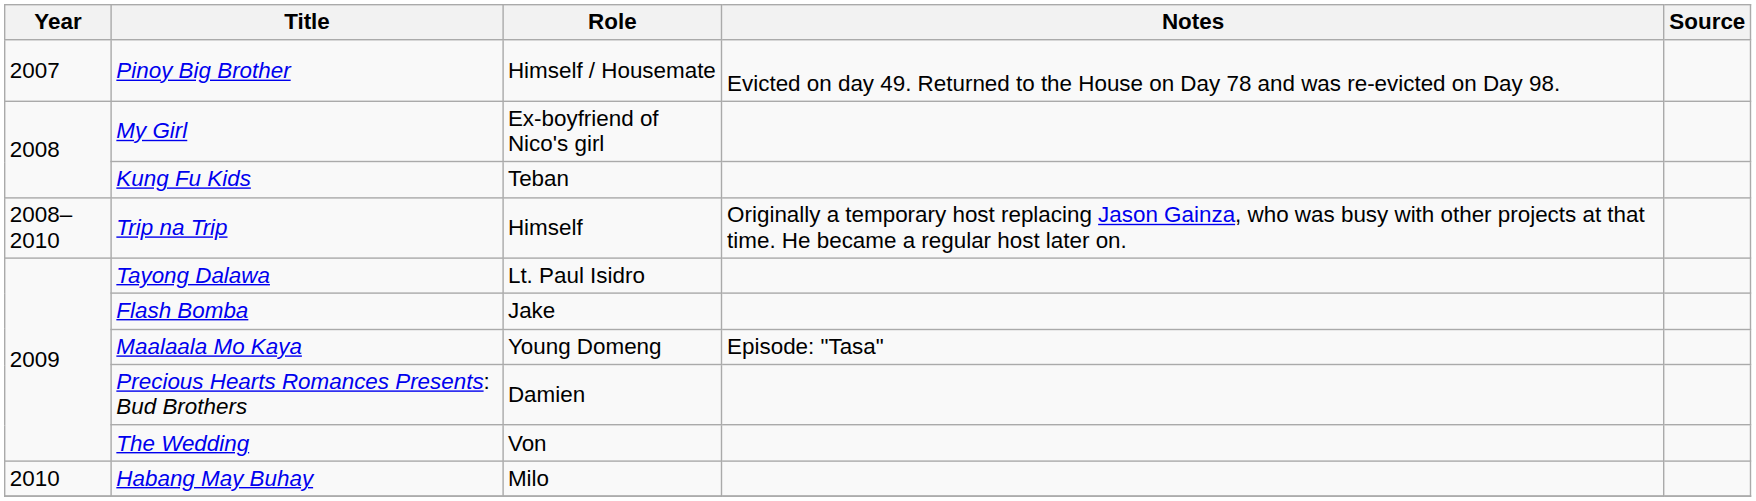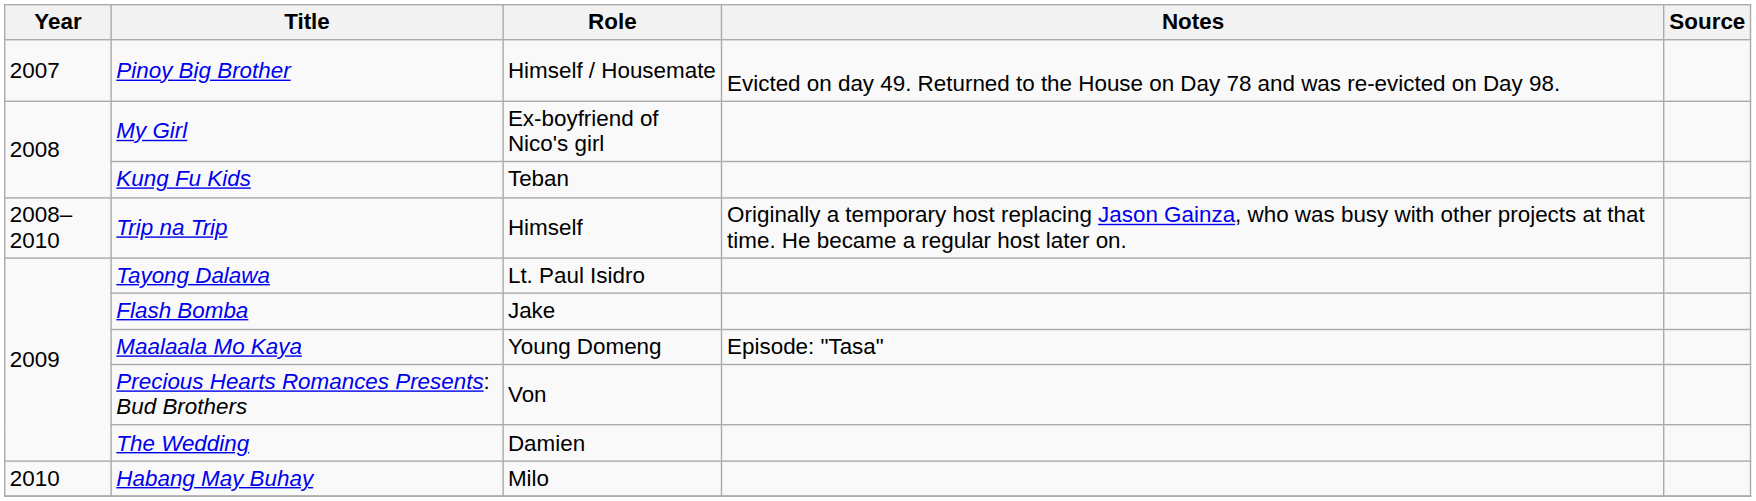Precious Hearts Romances Presents: Bud Brothers | Role: Damien -> Von
The Wedding | Role: Von -> Damien
